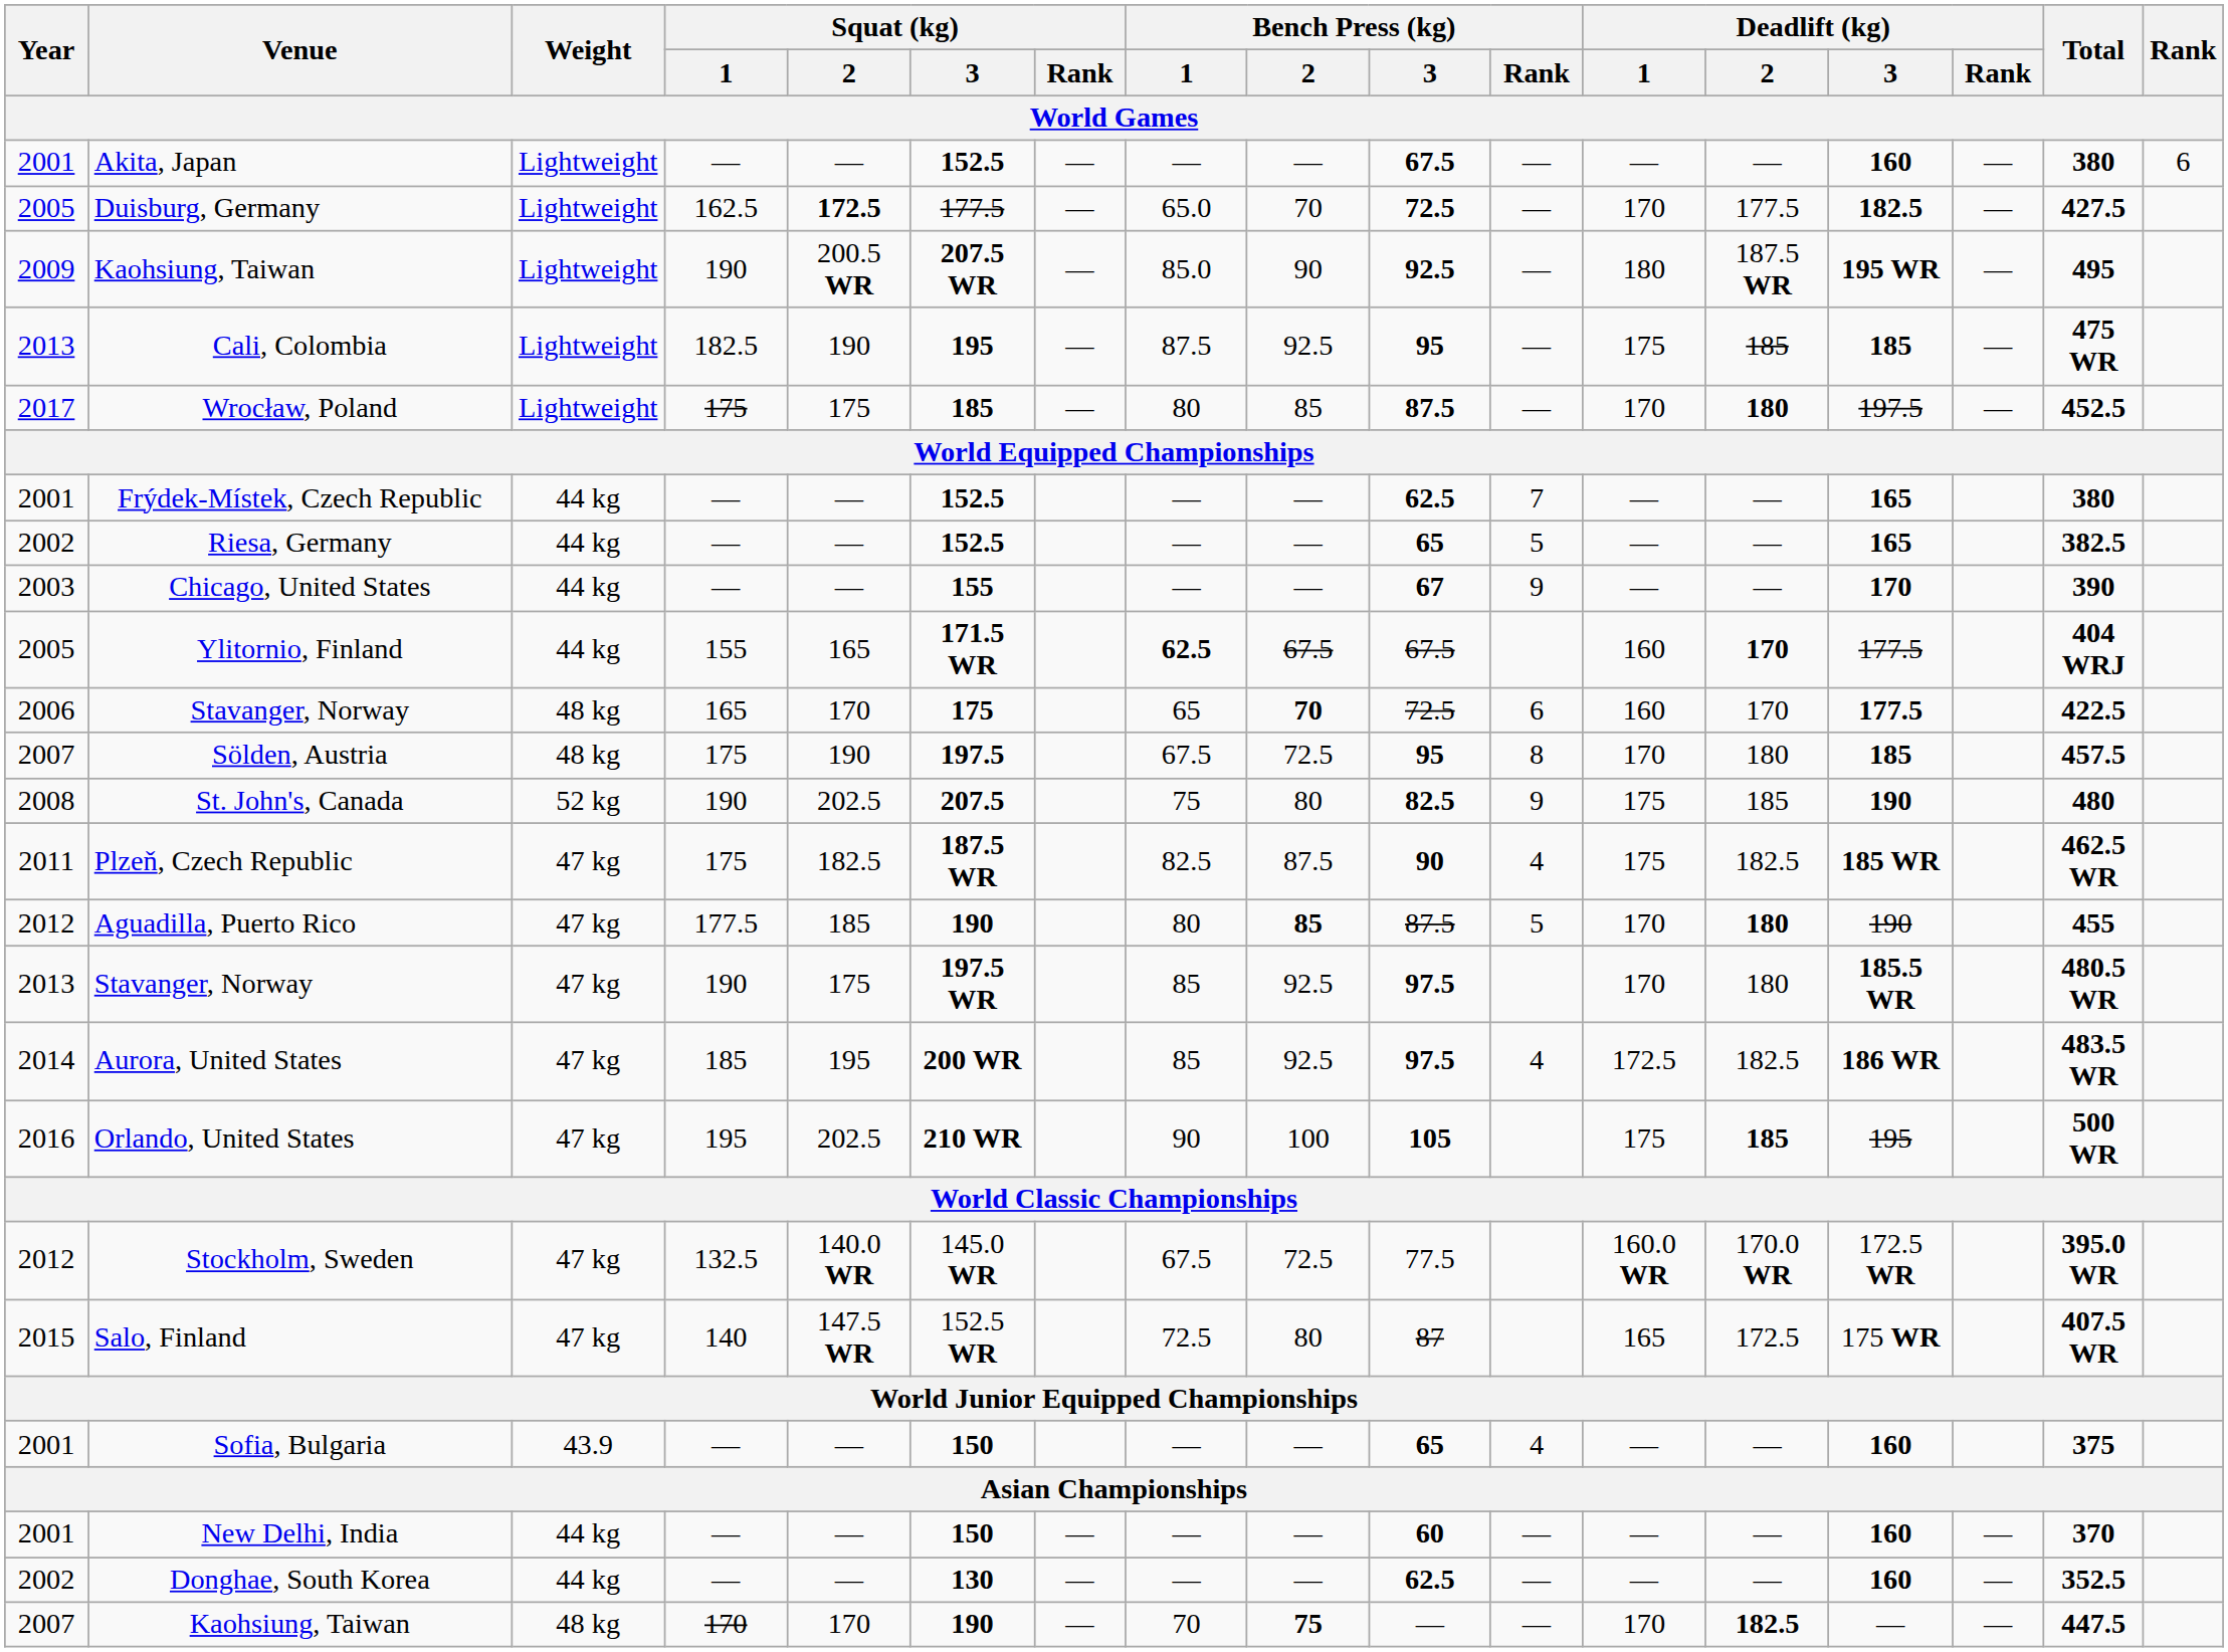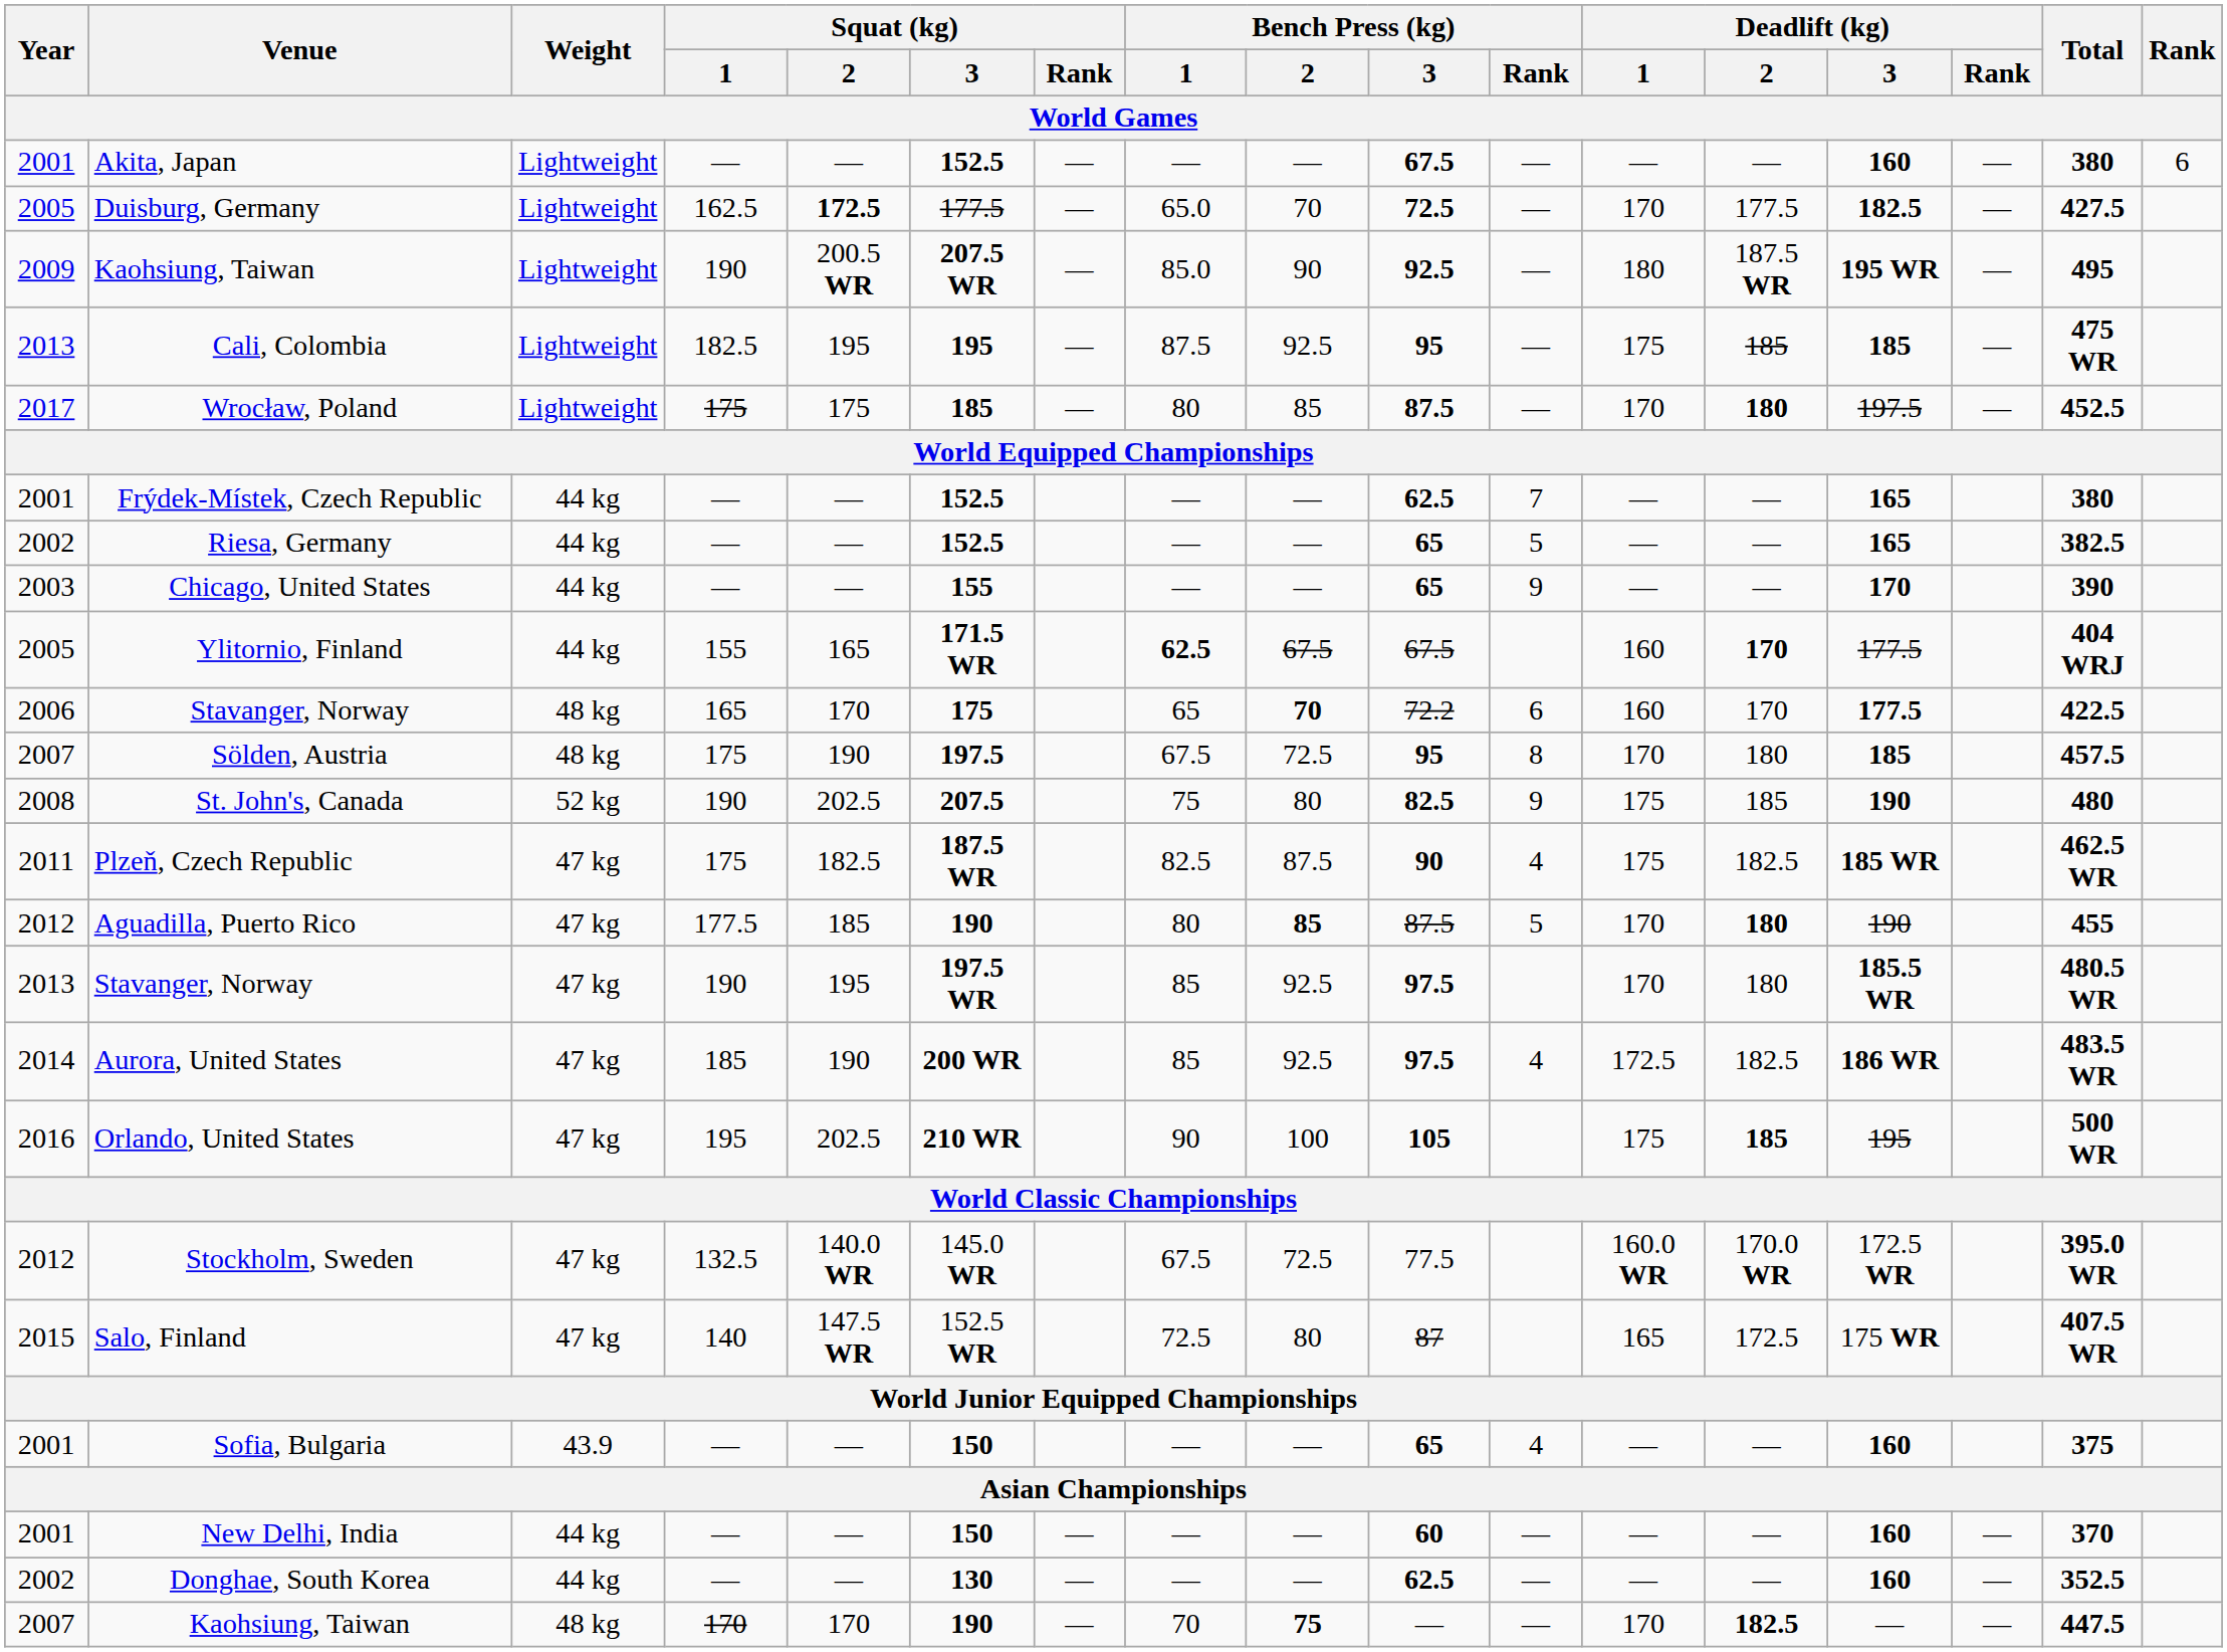Cali, Colombia | Squat (kg) / 2: 190 -> 195
Chicago, United States | Bench Press (kg) / 3: 67 -> 65
2006 / Stavanger, Norway | Bench Press (kg) / 3: 72.5 -> 72.2
2013 / Stavanger, Norway | Squat (kg) / 2: 175 -> 195
Aurora, United States | Squat (kg) / 2: 195 -> 190
